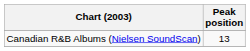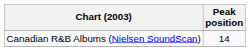Canadian R&B Albums (Nielsen SoundScan) | Peak position: 13 -> 14
